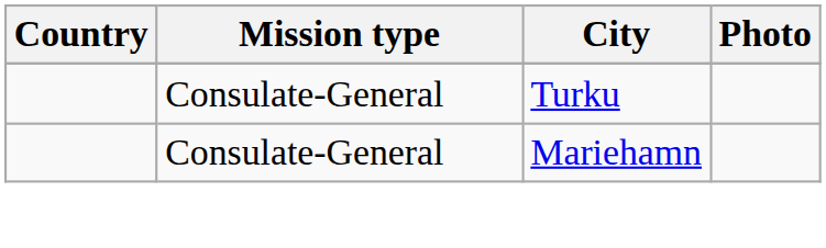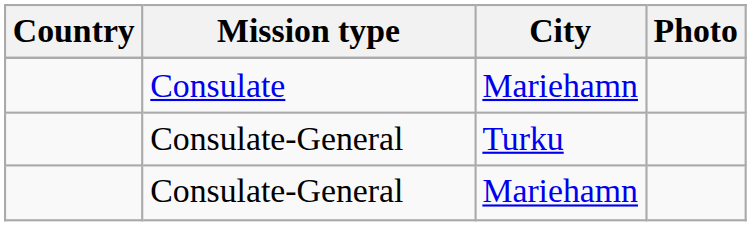+ row: Consulate | Mariehamn
